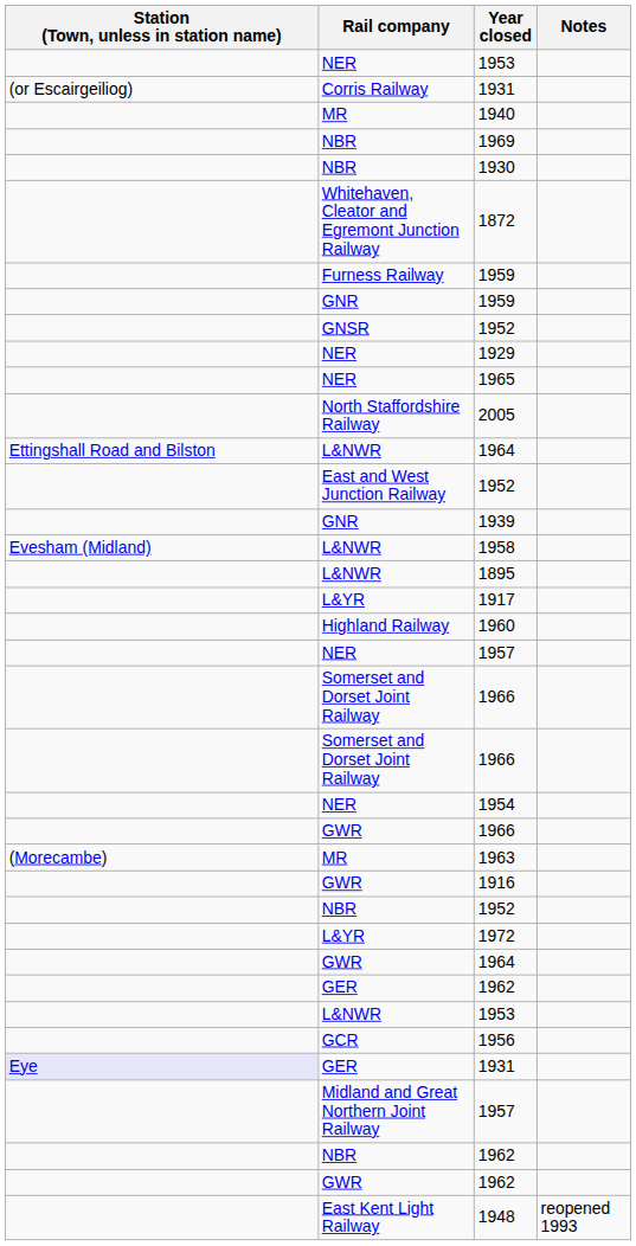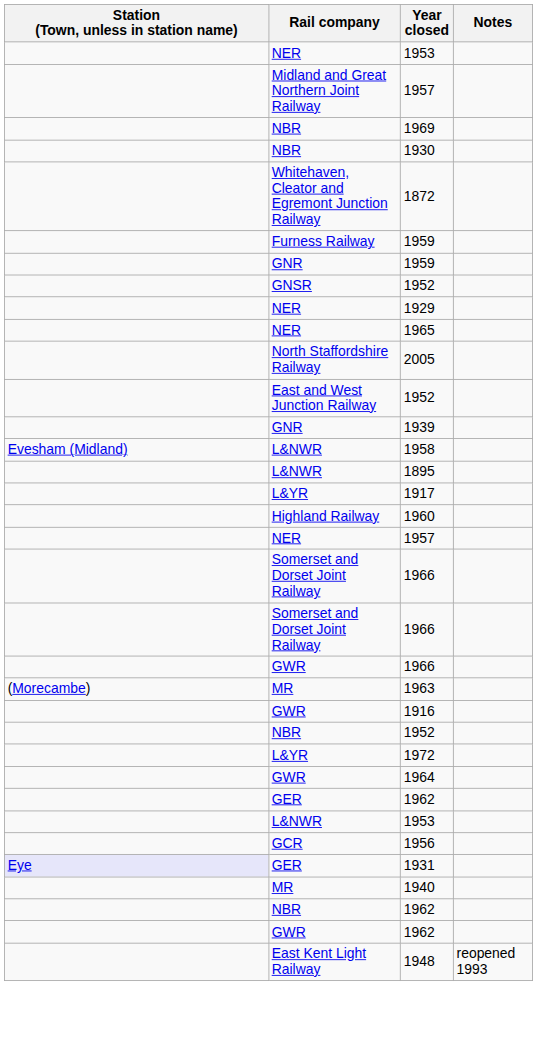- row: (or Escairgeiliog) | Corris Railway | 1931
rows swapped: 1940 <-> Midland and Great Northern Joint Railway / 1957
- row: Ettingshall Road and Bilston | L&NWR | 1964
- row: NER | 1954
